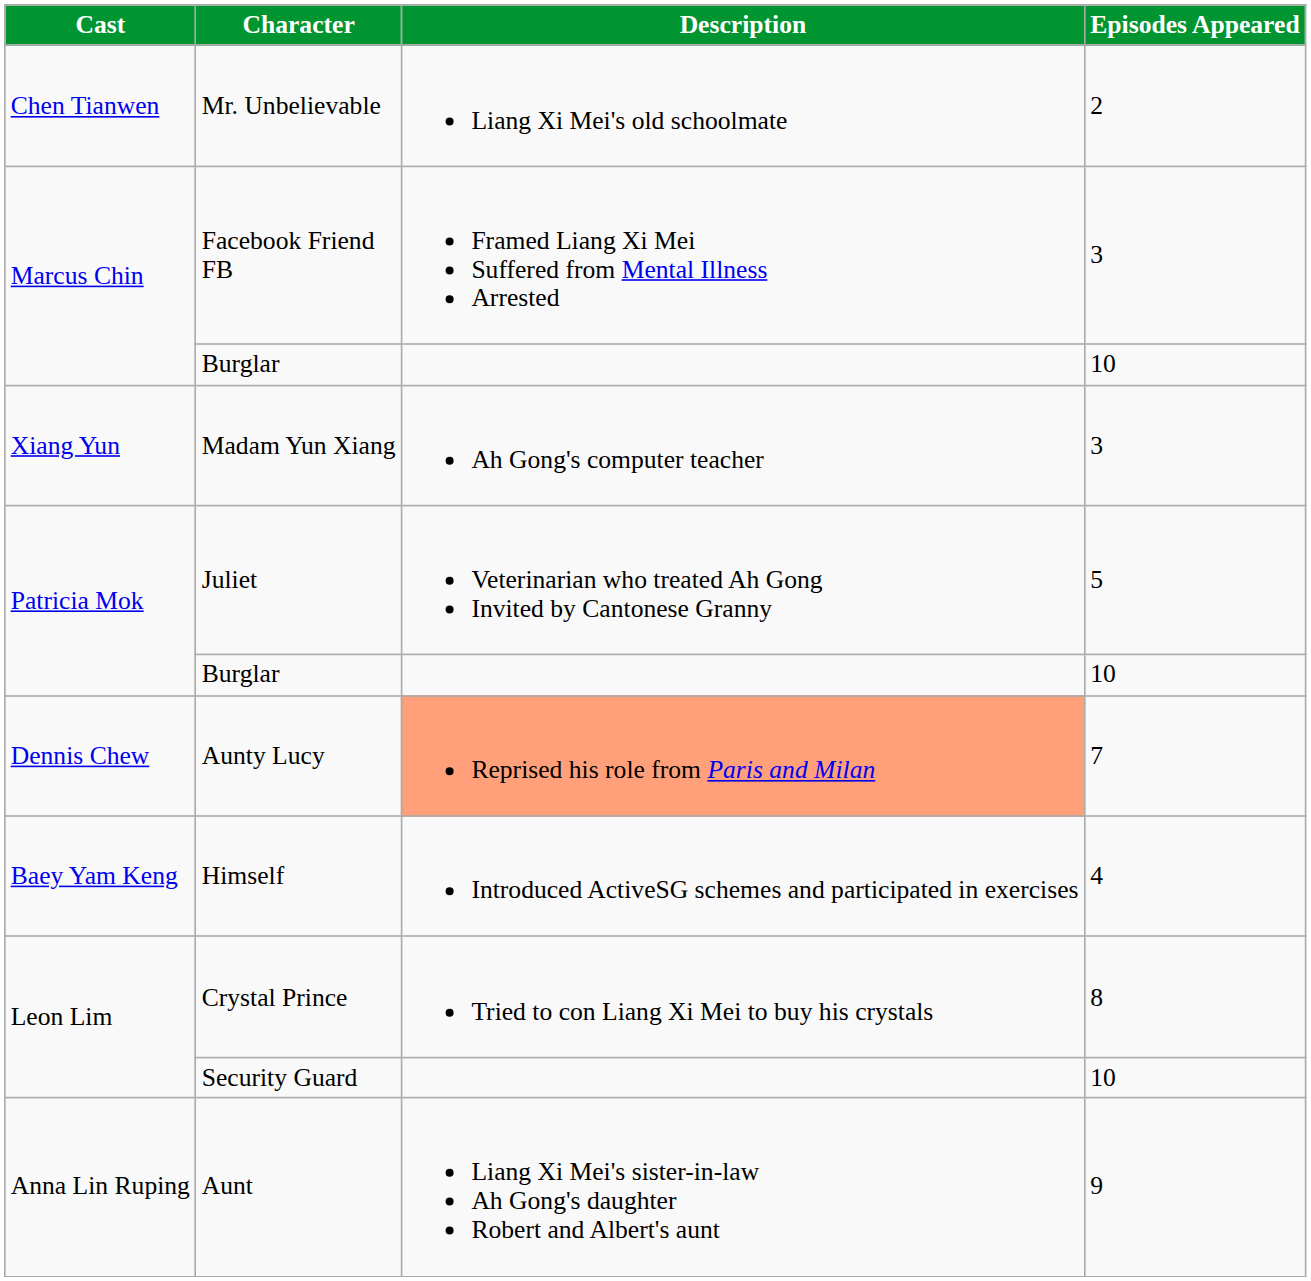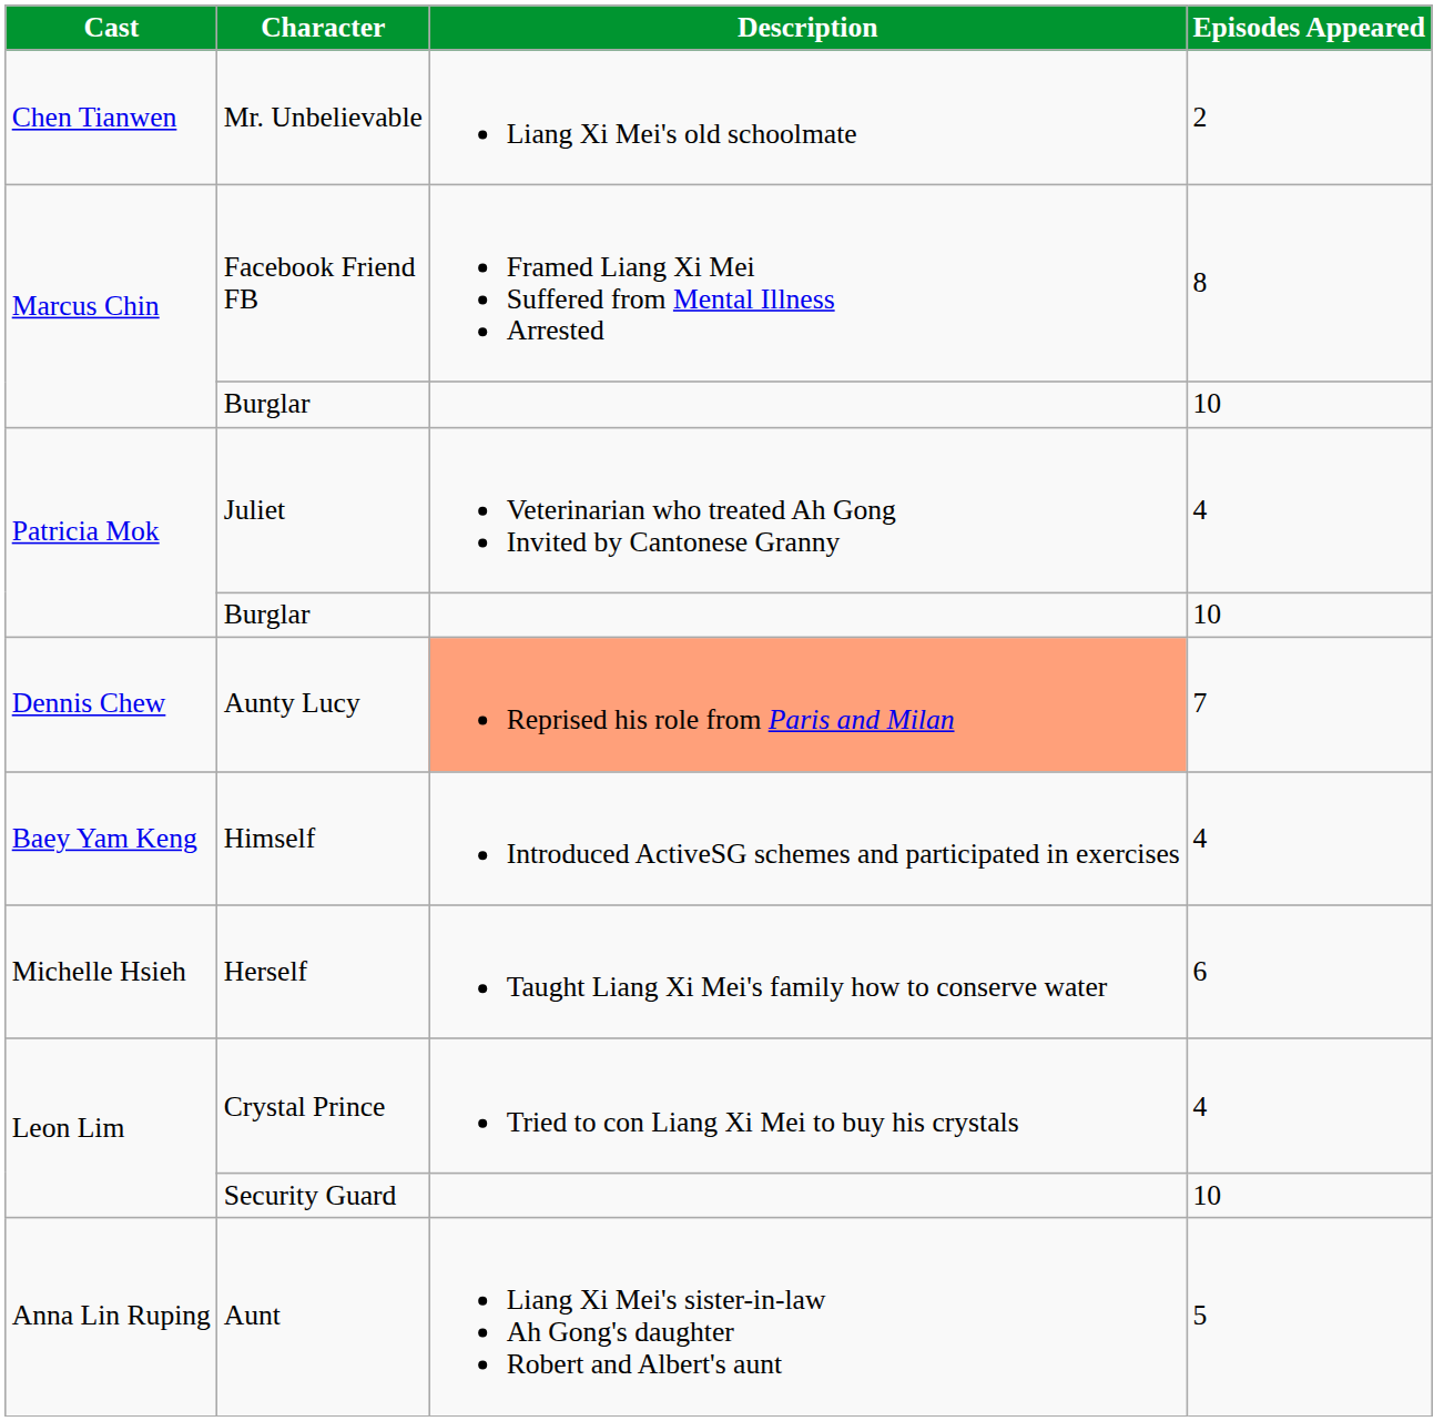Facebook Friend FB | Episodes Appeared: 3 -> 8
- row: Xiang Yun | Madam Yun Xiang | Ah Gong's computer teacher | 3
Juliet | Episodes Appeared: 5 -> 4
+ row: Michelle Hsieh | Herself | Taught Liang Xi Mei's family how to conserve water | 6
Crystal Prince | Episodes Appeared: 8 -> 4
Aunt | Episodes Appeared: 9 -> 5
